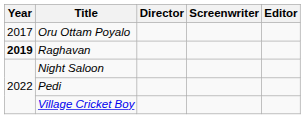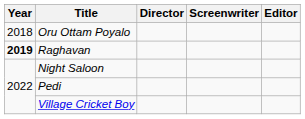Oru Ottam Poyalo | Year: 2017 -> 2018
